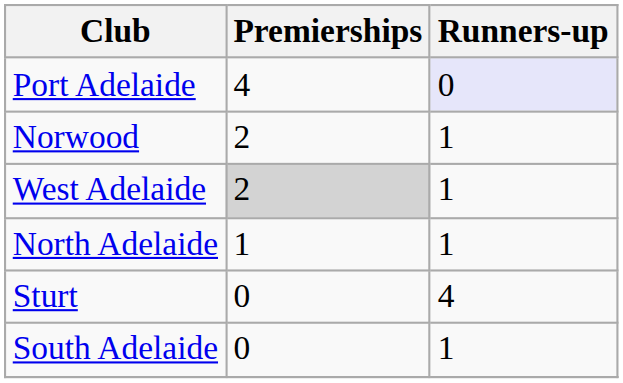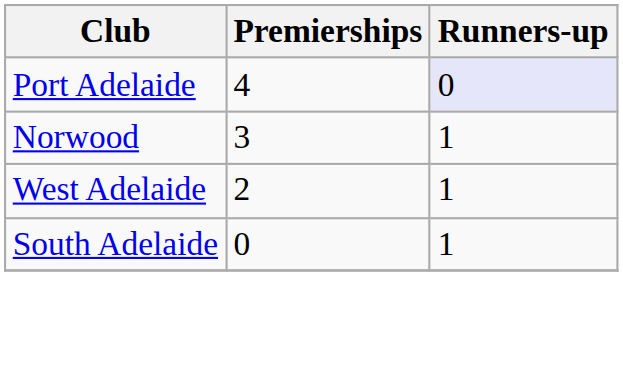Norwood | Premierships: 2 -> 3
West Adelaide | Premierships: lightgrey background -> no background
- row: North Adelaide | 1 | 1
- row: Sturt | 0 | 4
